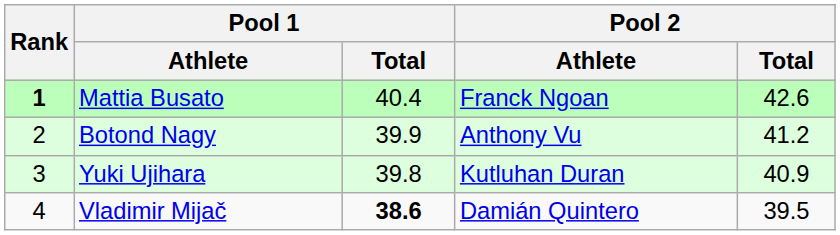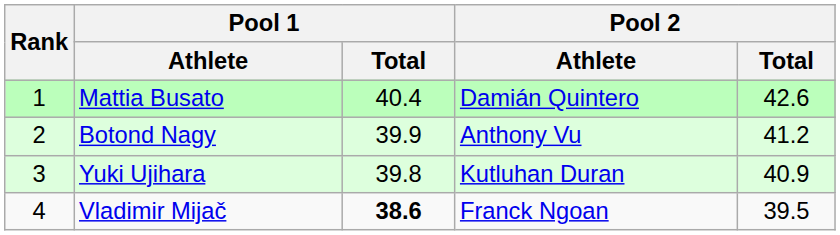Mattia Busato | Rank: bold -> normal
Mattia Busato | Pool 2 / Athlete: Franck Ngoan -> Damián Quintero
Vladimir Mijač | Pool 2 / Athlete: Damián Quintero -> Franck Ngoan
